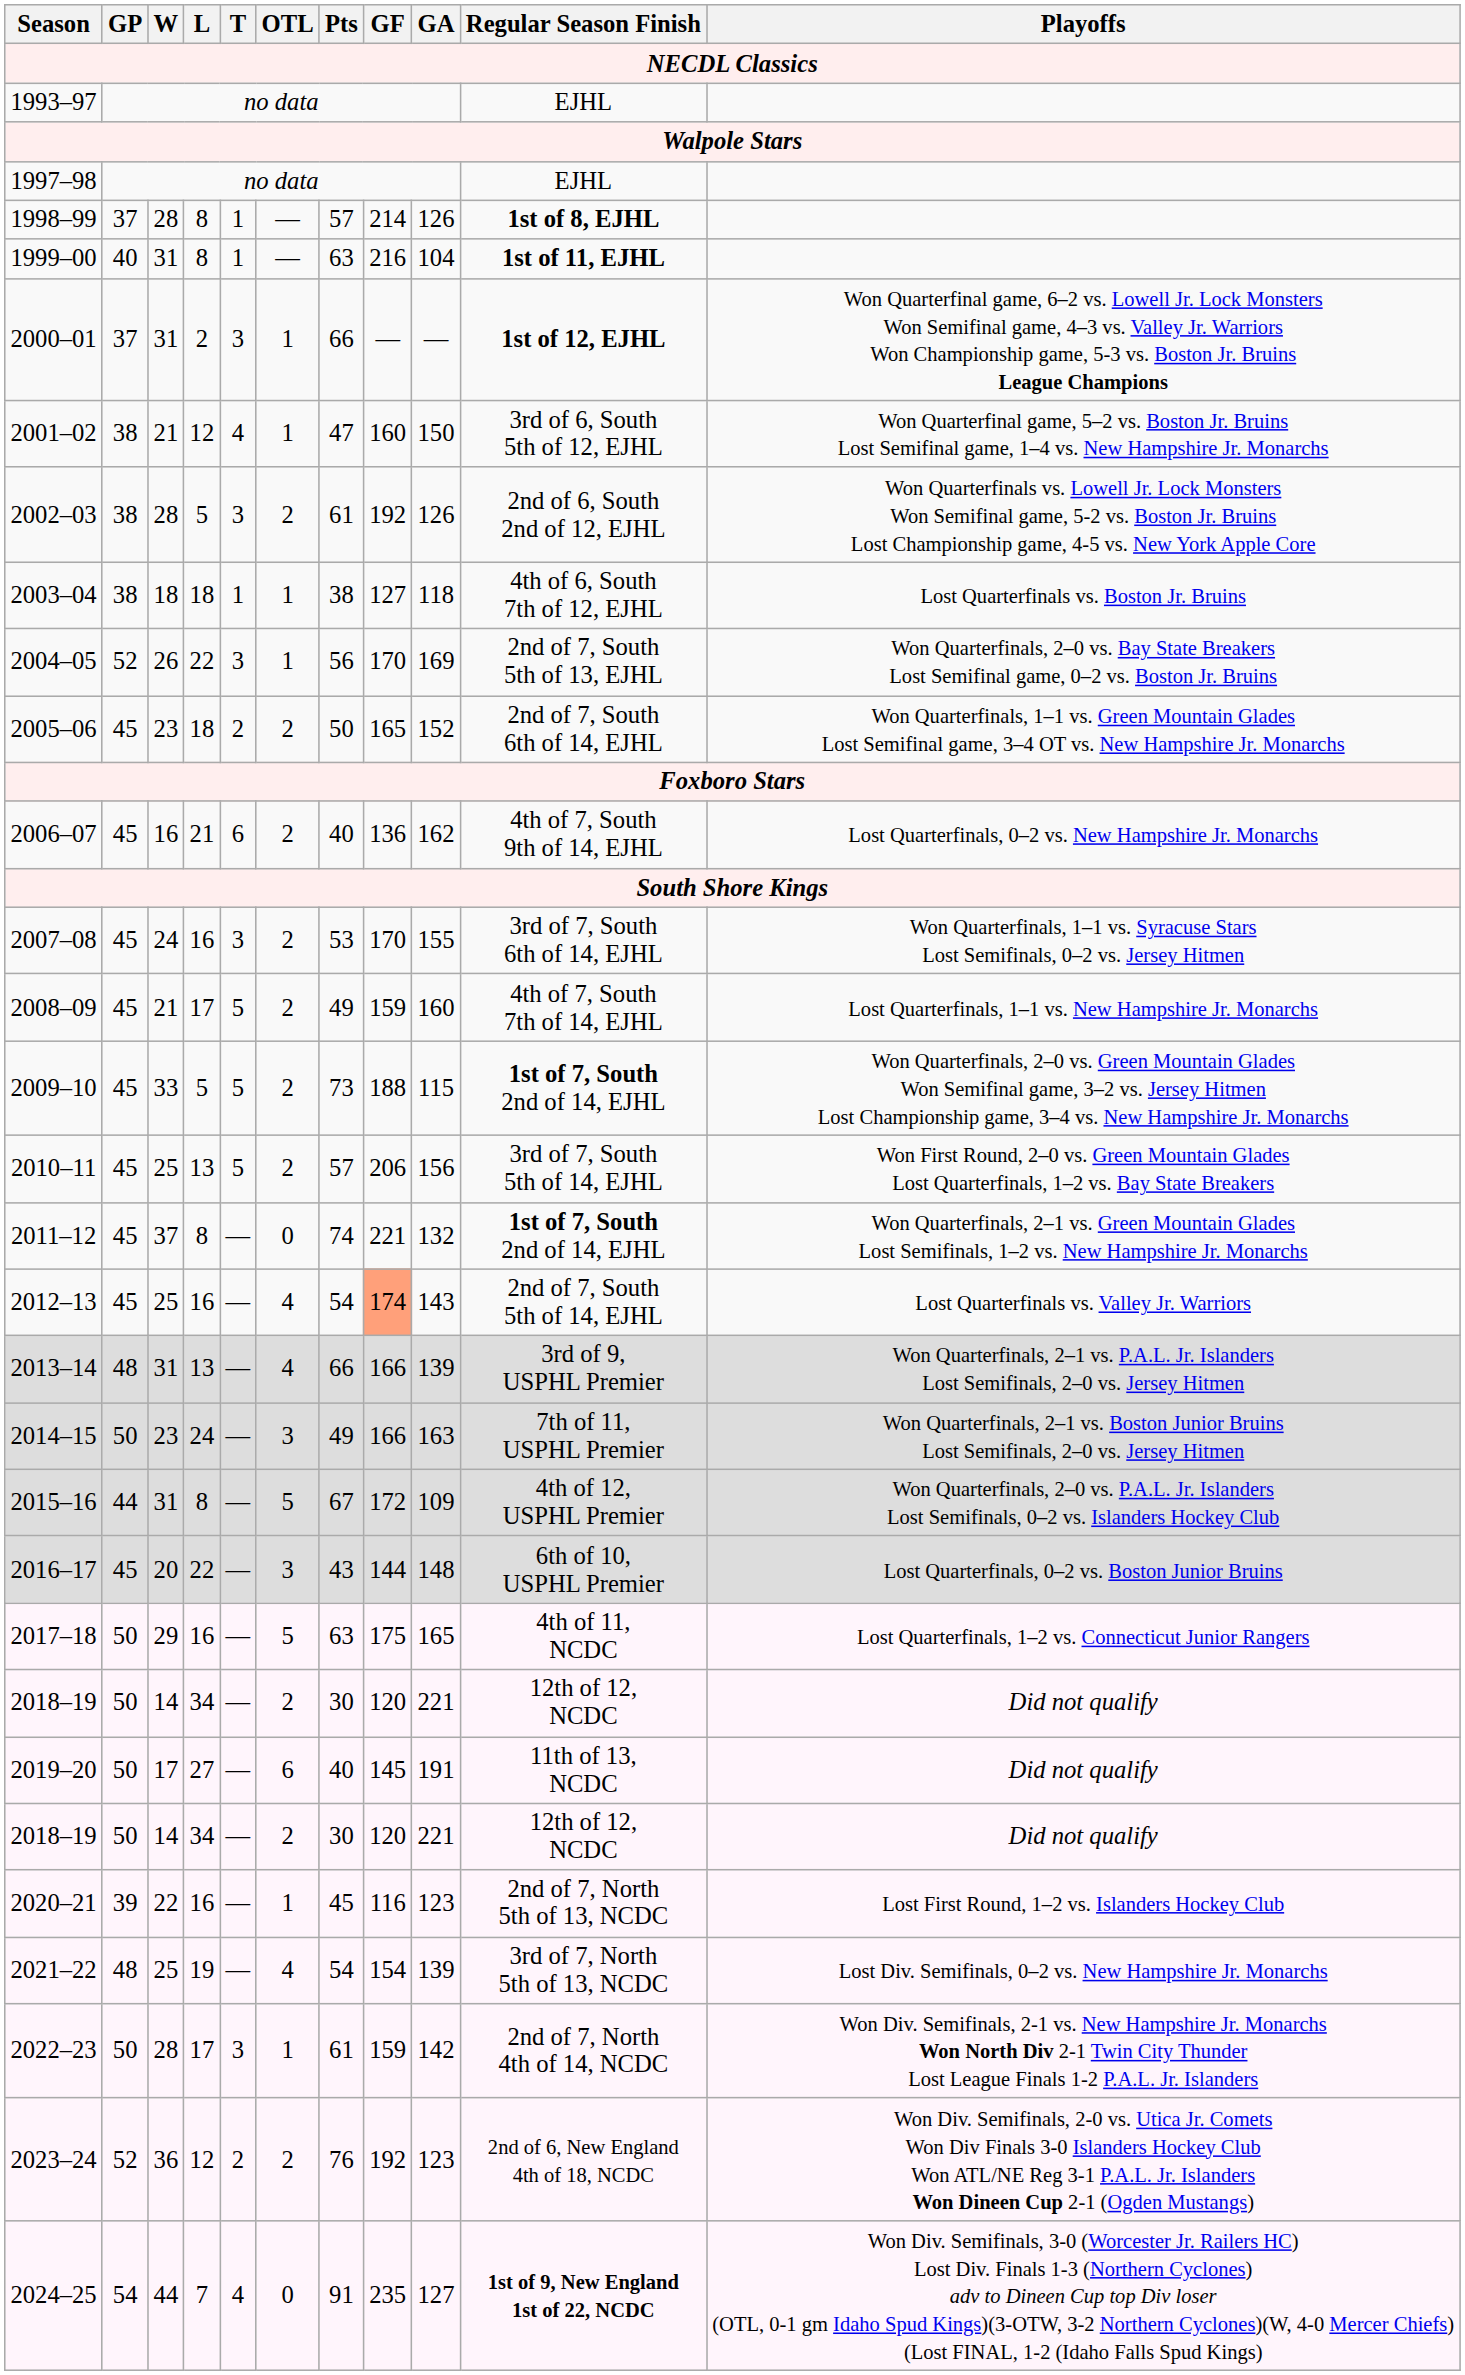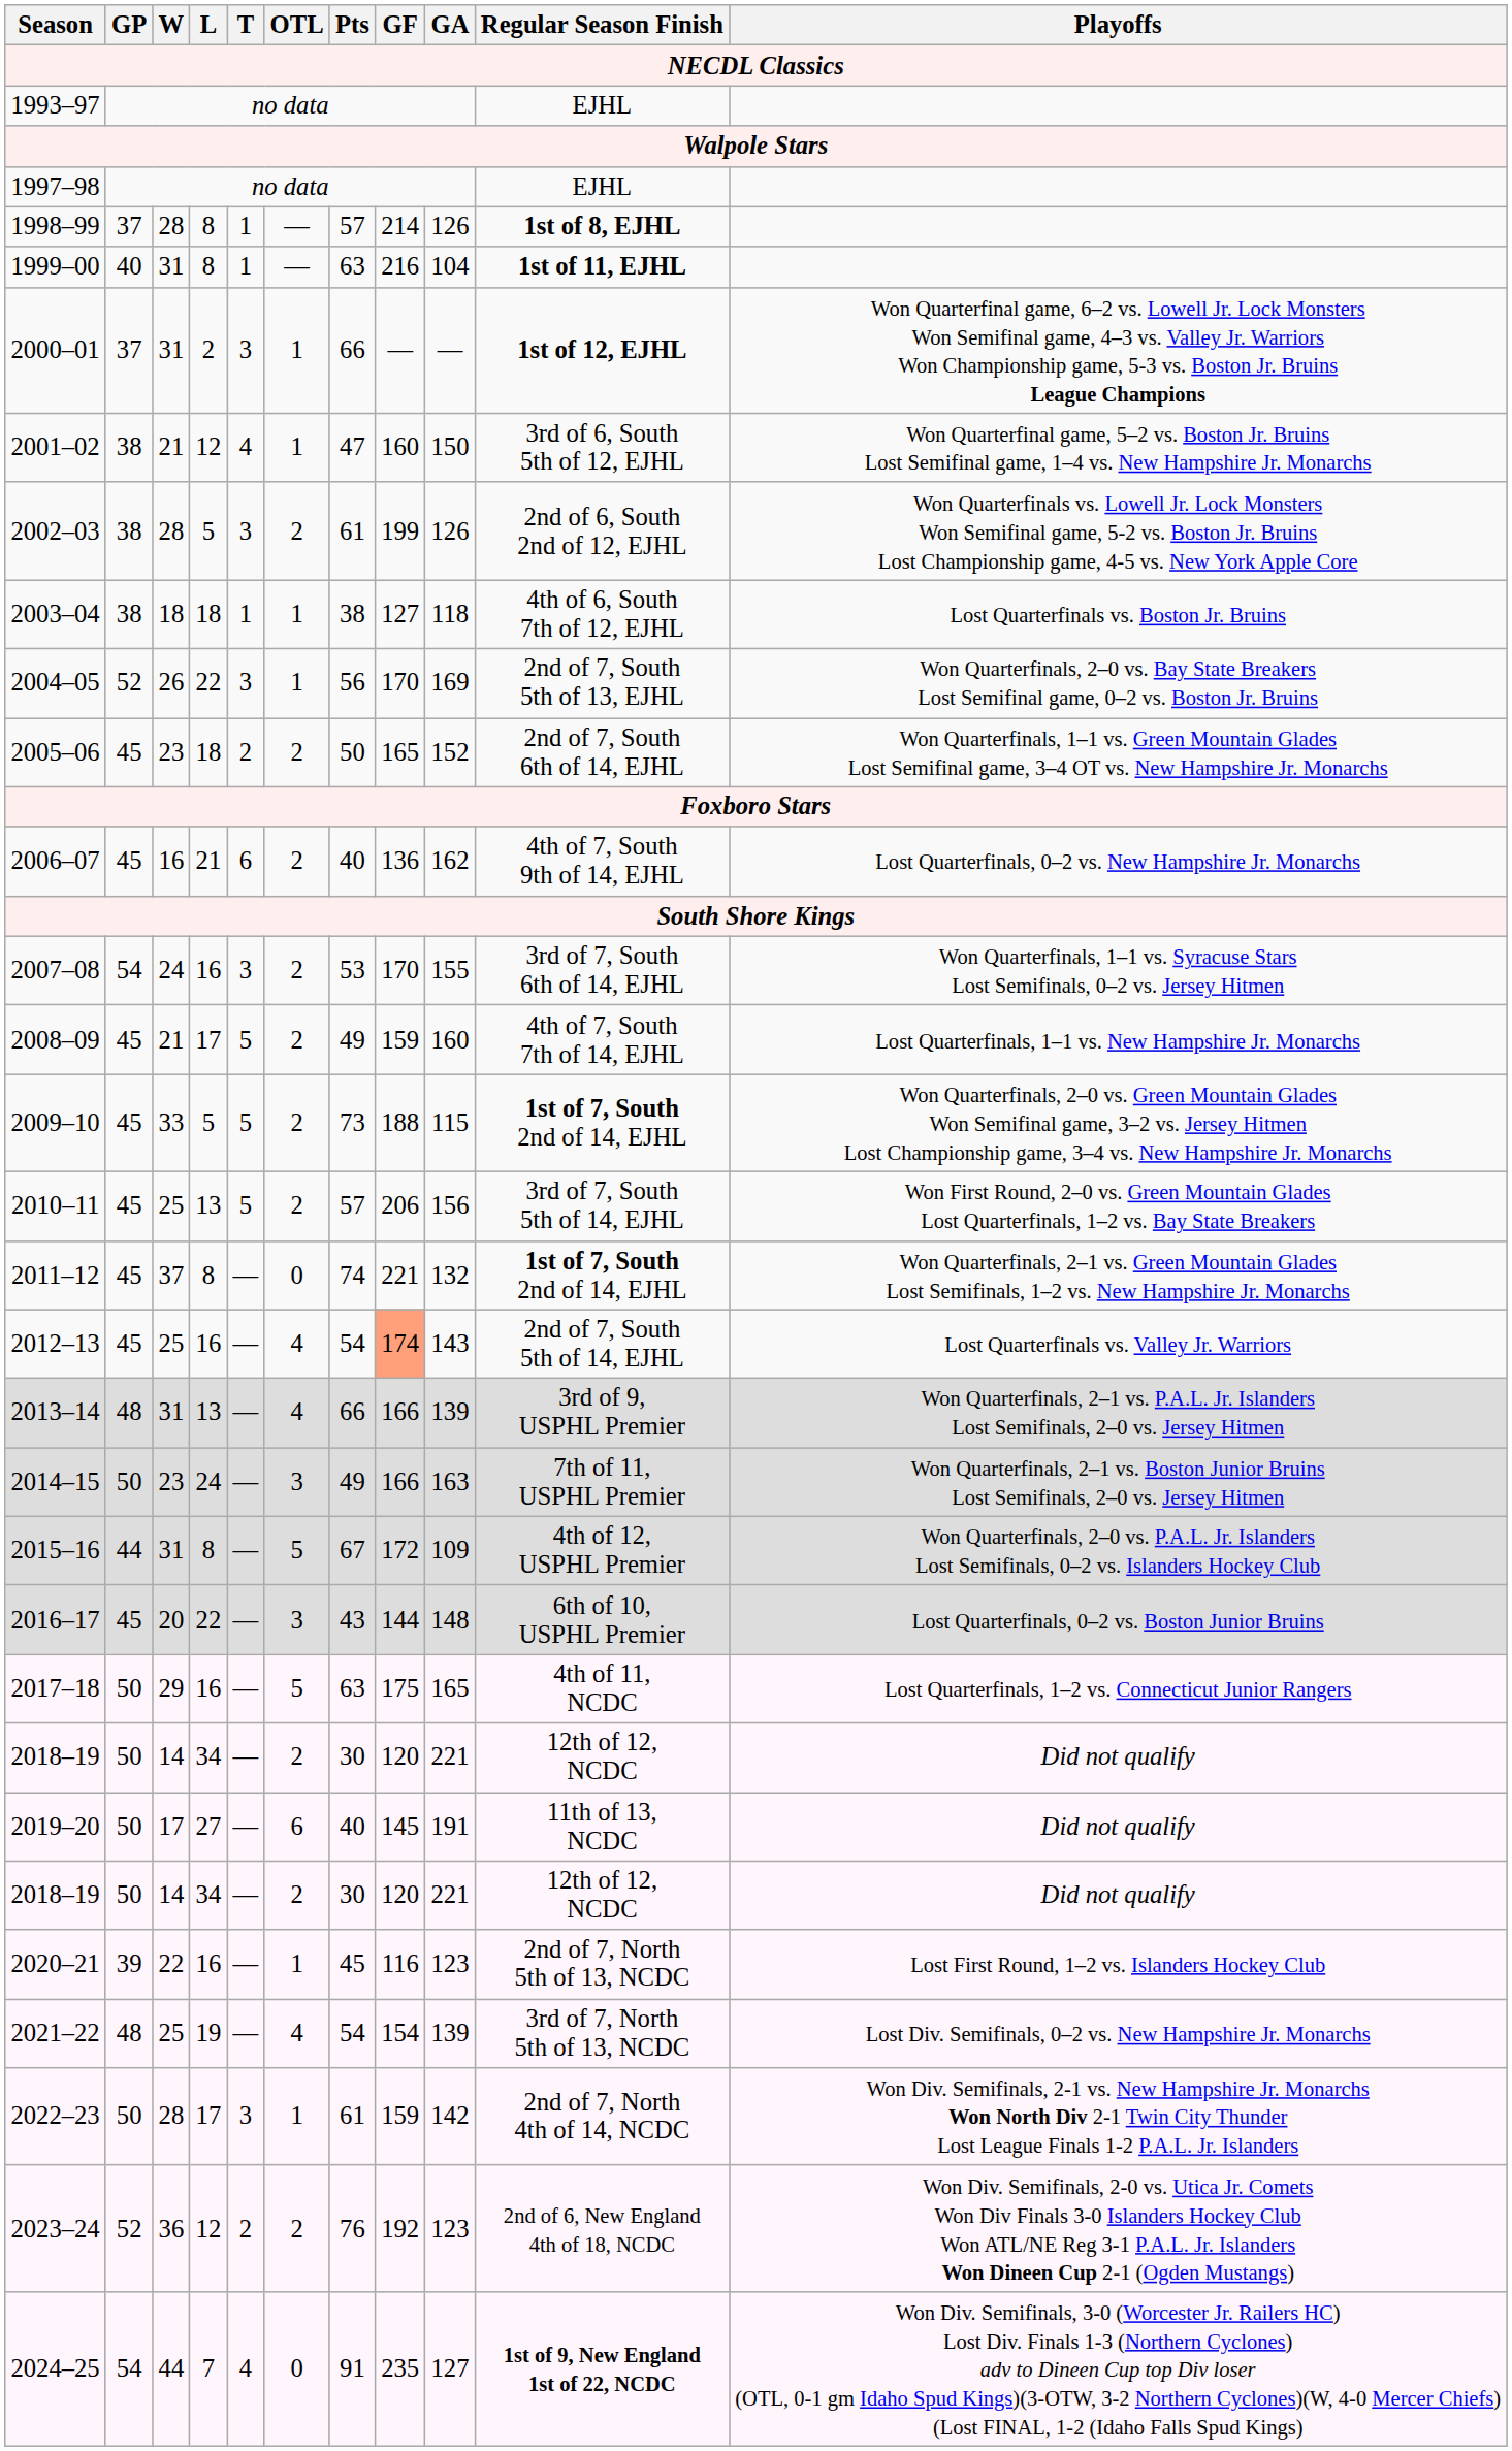2002–03 | GF: 192 -> 199
2007–08 | GP: 45 -> 54
